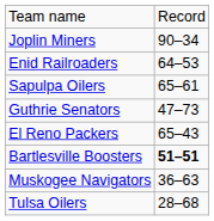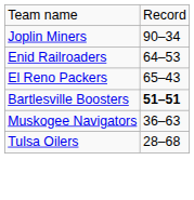- row: Sapulpa Oilers | 65–61
- row: Guthrie Senators | 47–73
